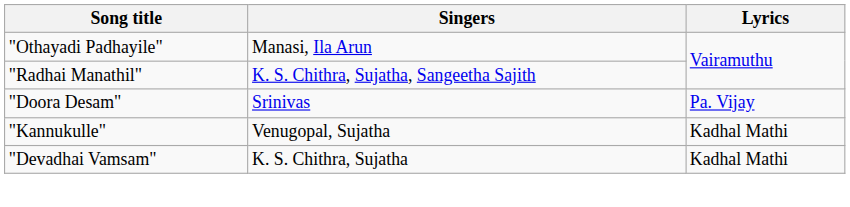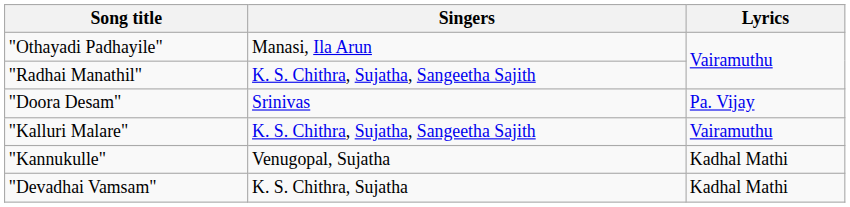+ row: "Kalluri Malare" | K. S. Chithra, Sujatha, Sangeetha Sajith | Vairamuthu
